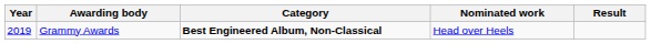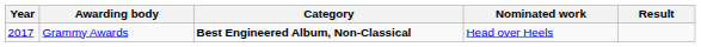Grammy Awards | Year: 2019 -> 2017
